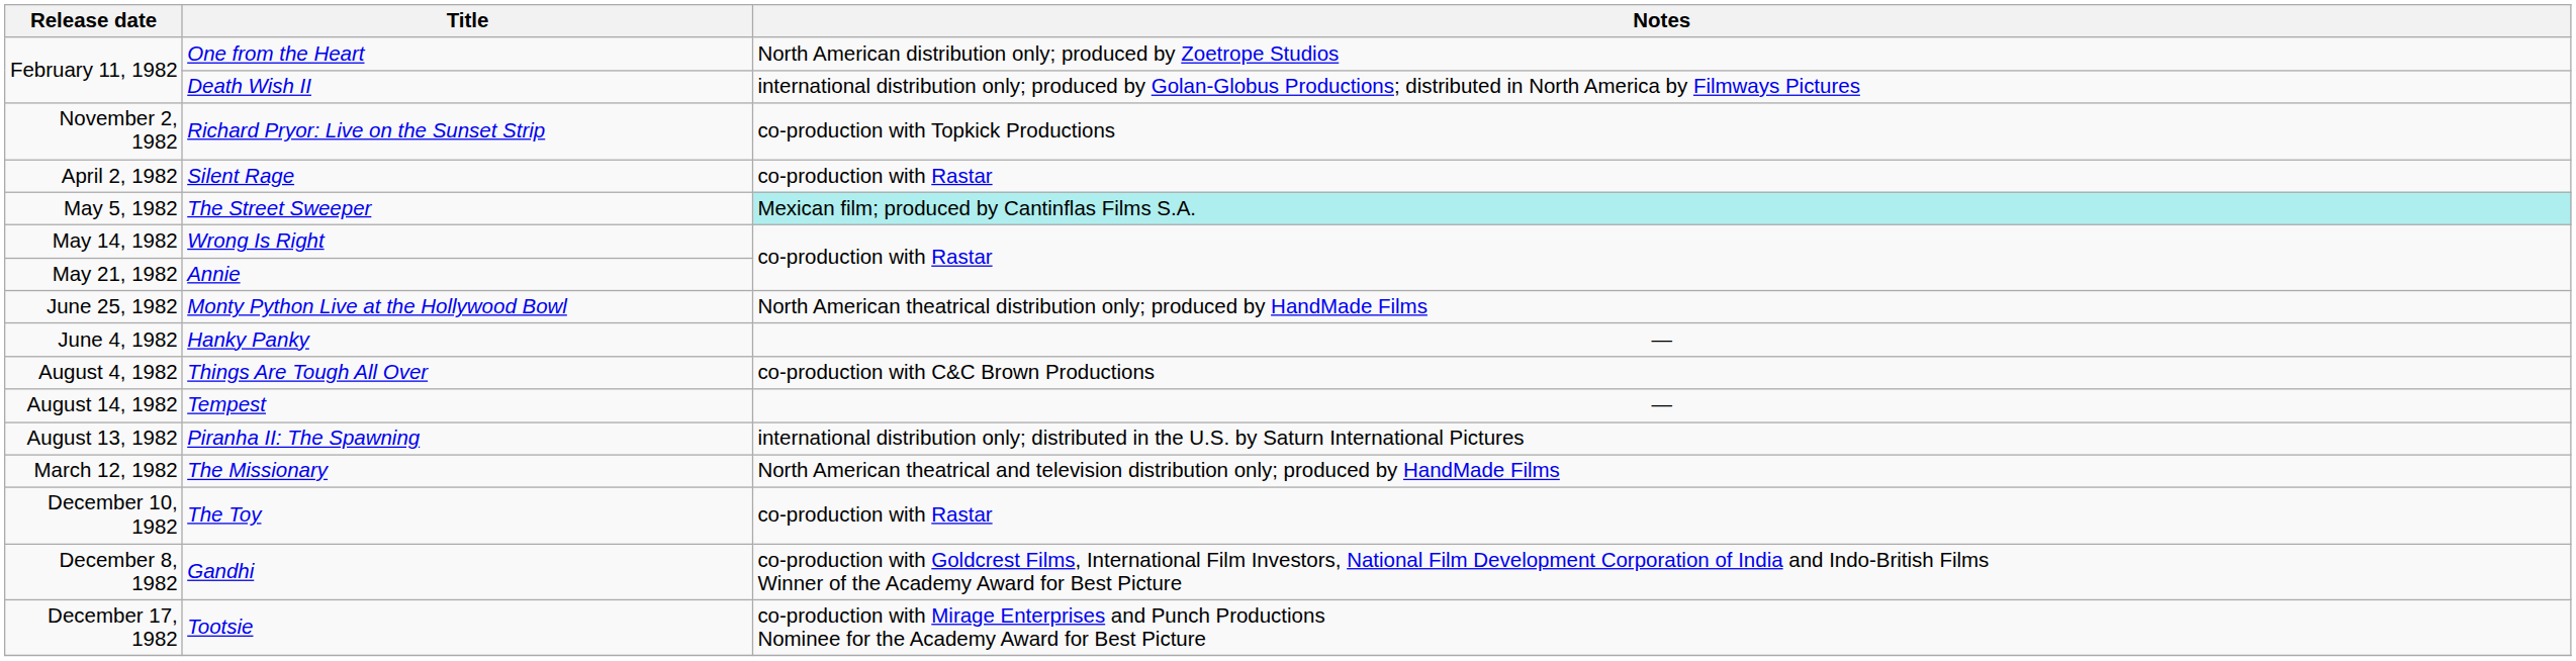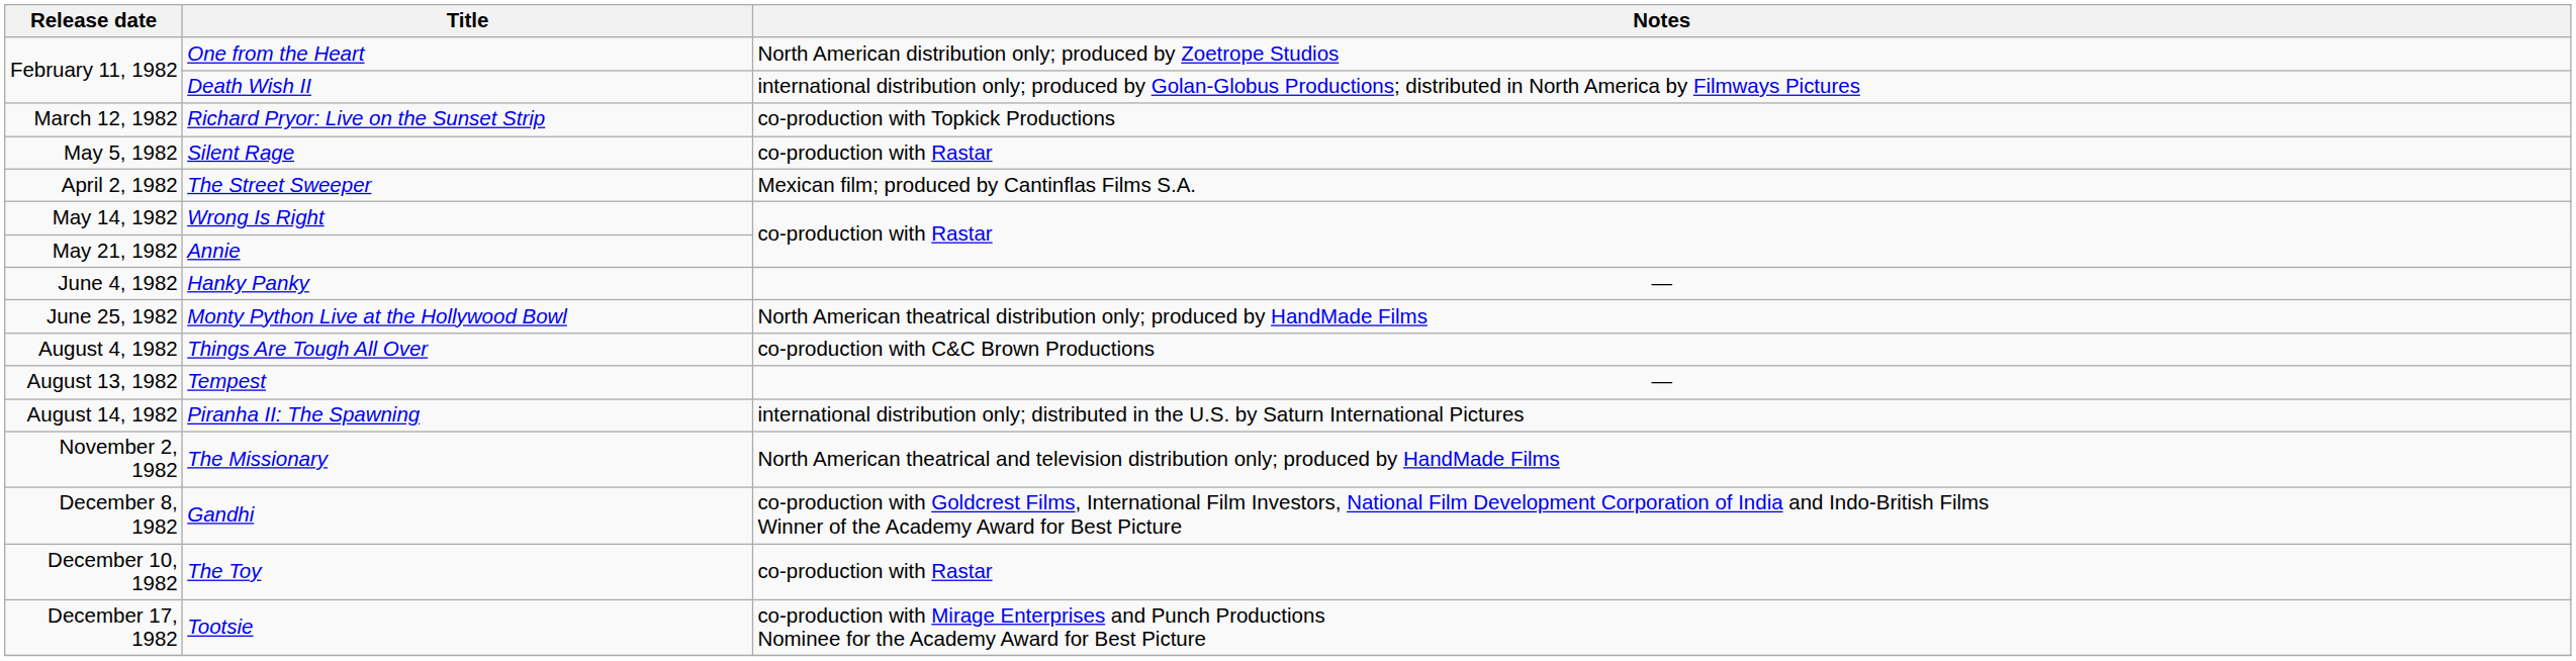Richard Pryor: Live on the Sunset Strip | Release date: November 2, 1982 -> March 12, 1982
Silent Rage | Release date: April 2, 1982 -> May 5, 1982
The Street Sweeper | Release date: May 5, 1982 -> April 2, 1982
The Street Sweeper | Notes: paleturquoise background -> no background
rows swapped: Hanky Panky <-> Monty Python Live at the Hollywood Bowl
Tempest | Release date: August 14, 1982 -> August 13, 1982
Piranha II: The Spawning | Release date: August 13, 1982 -> August 14, 1982
The Missionary | Release date: March 12, 1982 -> November 2, 1982
rows swapped: Gandhi <-> The Toy
